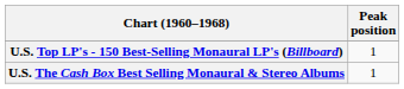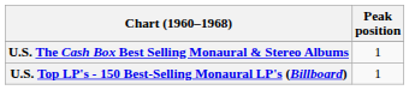rows swapped: U.S. Top LP's - 150 Best-Selling Monaural LP's (Billboard) <-> U.S. The Cash Box Best Selling Monaural & Stereo Albums
